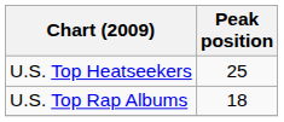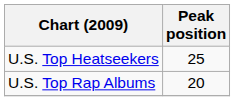U.S. Top Rap Albums | Peak position: 18 -> 20
